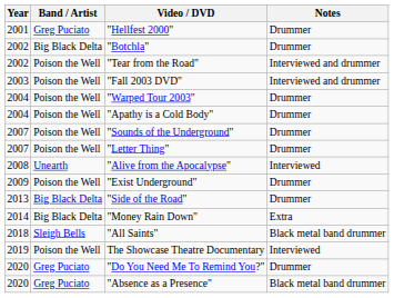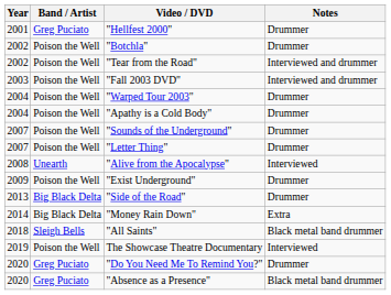"Botchla" | Band / Artist: Big Black Delta -> Poison the Well
